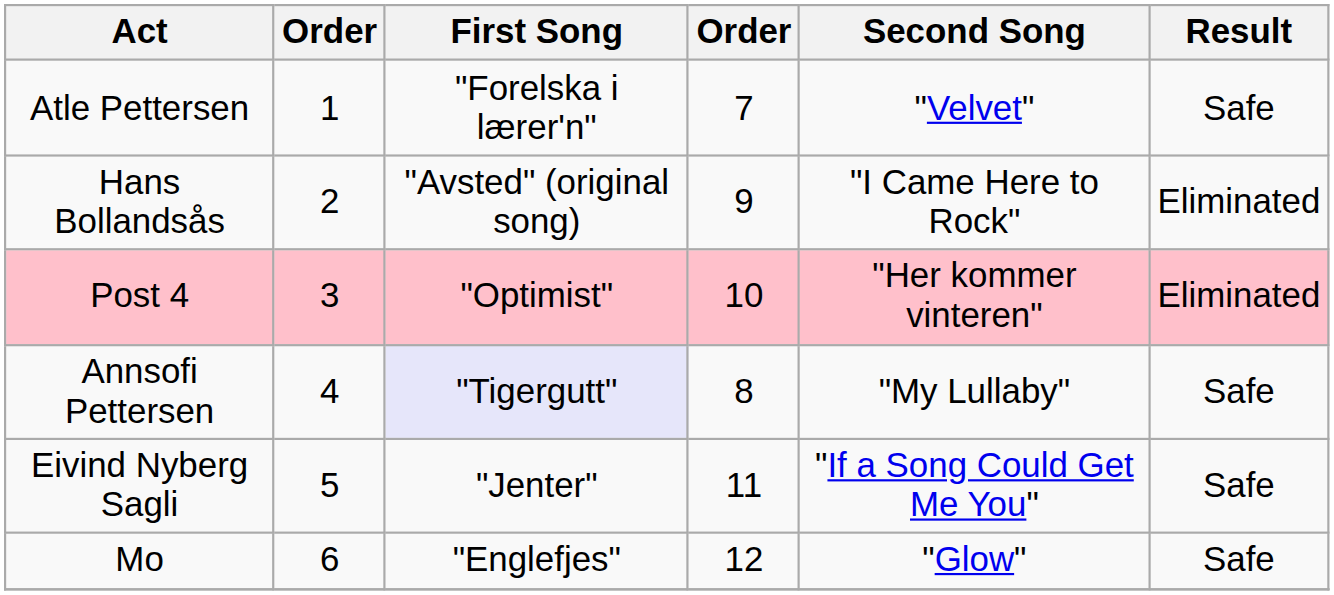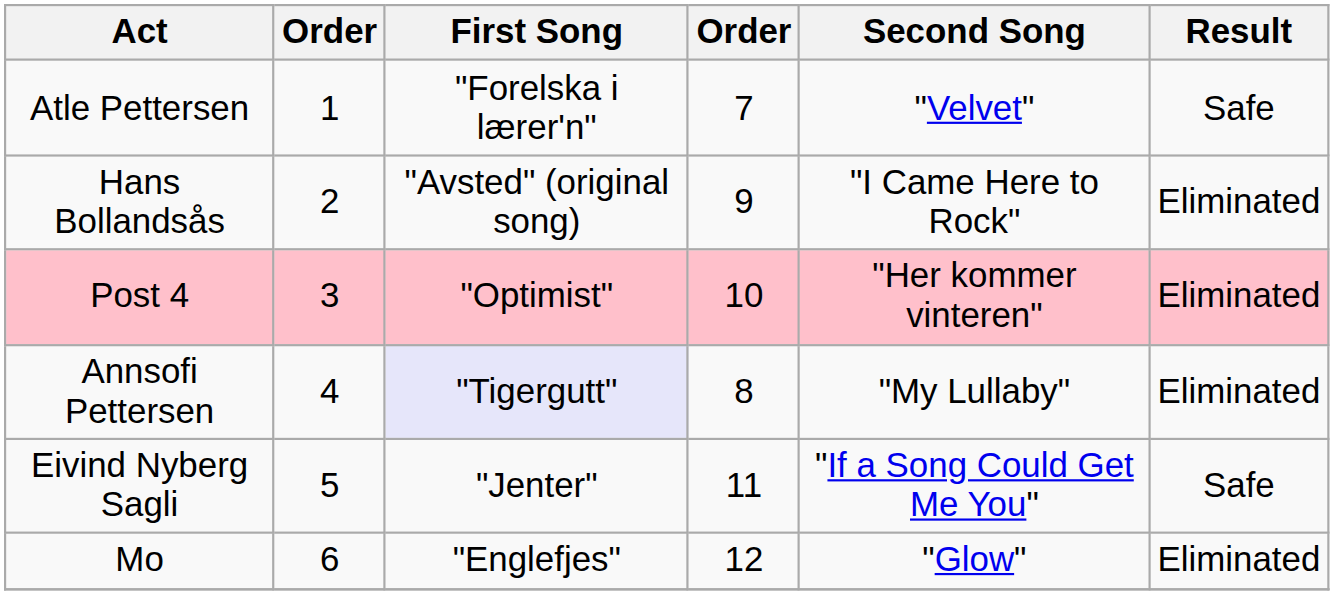Annsofi Pettersen | Result: Safe -> Eliminated
Mo | Result: Safe -> Eliminated
